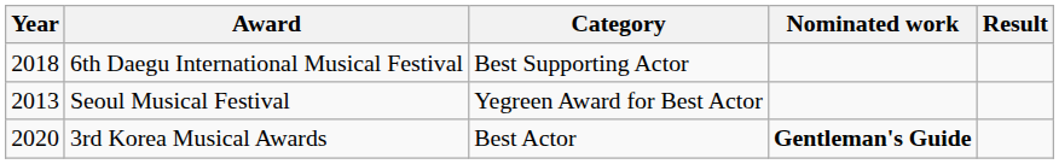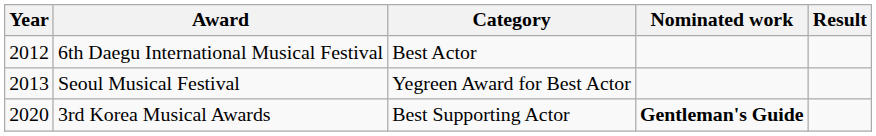6th Daegu International Musical Festival | Year: 2018 -> 2012
6th Daegu International Musical Festival | Category: Best Supporting Actor -> Best Actor
3rd Korea Musical Awards | Category: Best Actor -> Best Supporting Actor
